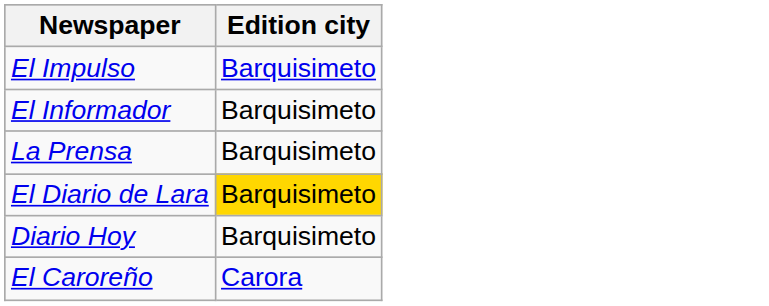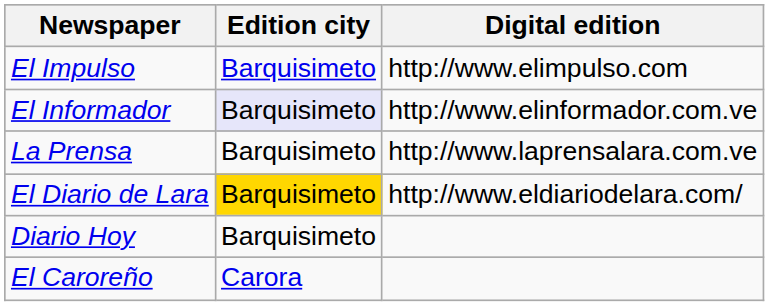+ column: Digital edition | http://www.elimpulso.com | http://www.elinformador.com.ve | http://www.laprensalara.com.ve | http://www.eldiariodelara.com/
El Informador | Edition city: no background -> lavender background
